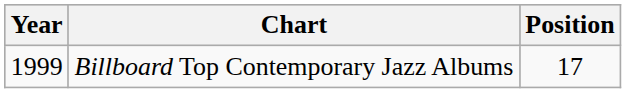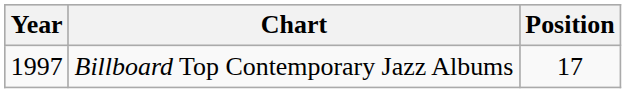Billboard Top Contemporary Jazz Albums | Year: 1999 -> 1997
